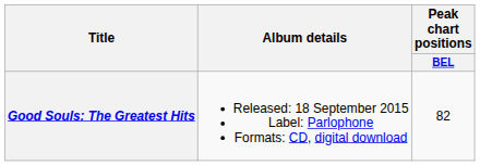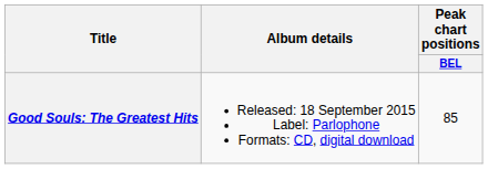Good Souls: The Greatest Hits | Peak chart positions / BEL: 82 -> 85
